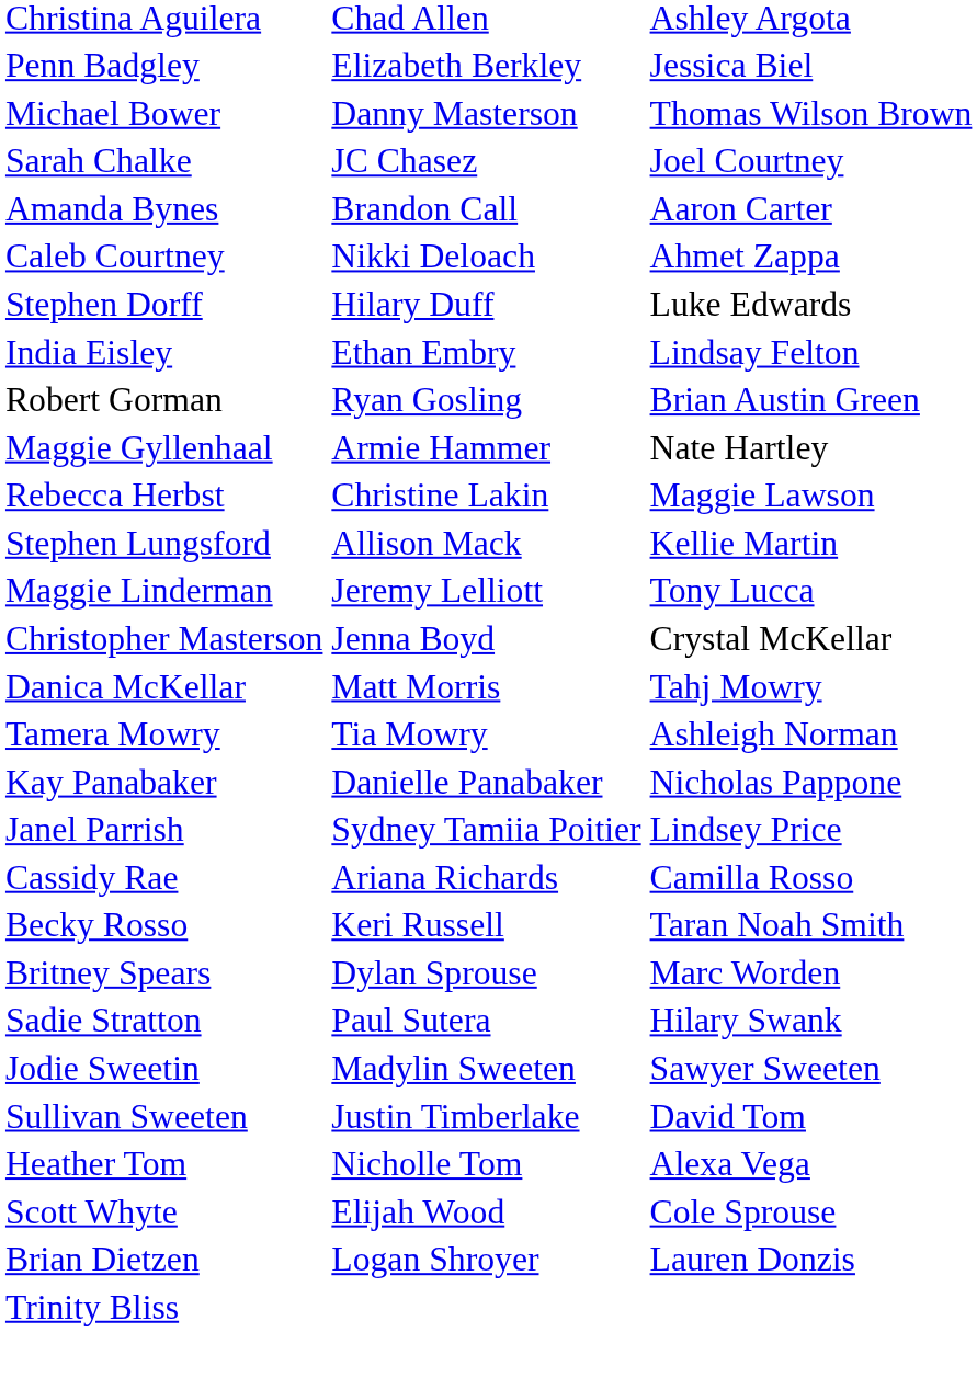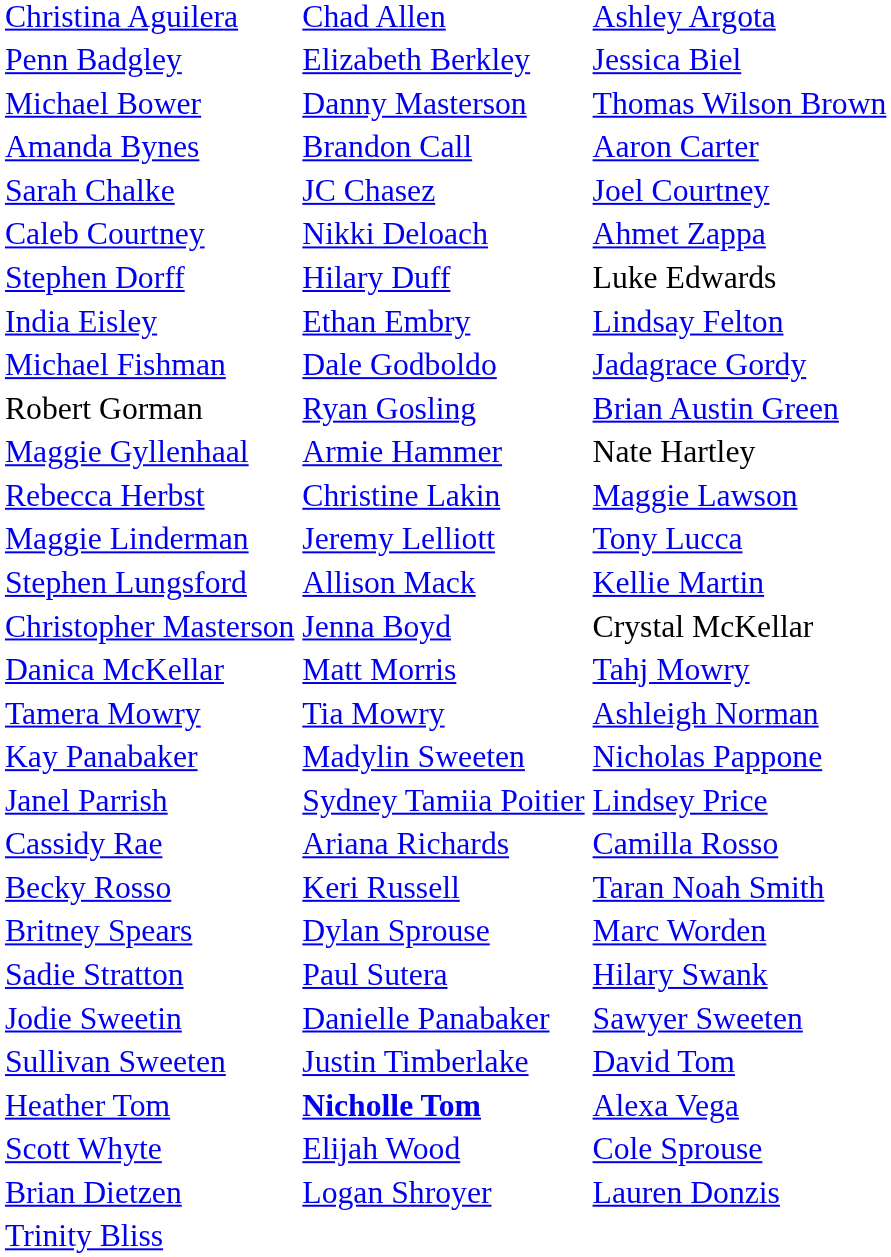rows swapped: Amanda Bynes <-> Sarah Chalke
+ row: Michael Fishman | Dale Godboldo | Jadagrace Gordy
rows swapped: Maggie Linderman <-> Stephen Lungsford
Kay Panabaker | column 2: Danielle Panabaker -> Madylin Sweeten
Jodie Sweetin | column 2: Madylin Sweeten -> Danielle Panabaker
Heather Tom | column 2: normal -> bold
